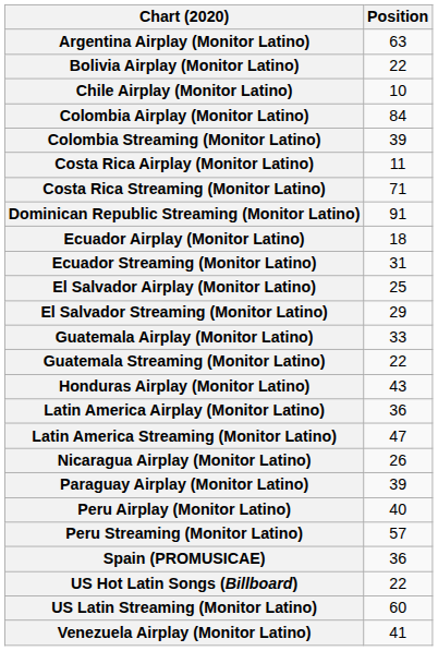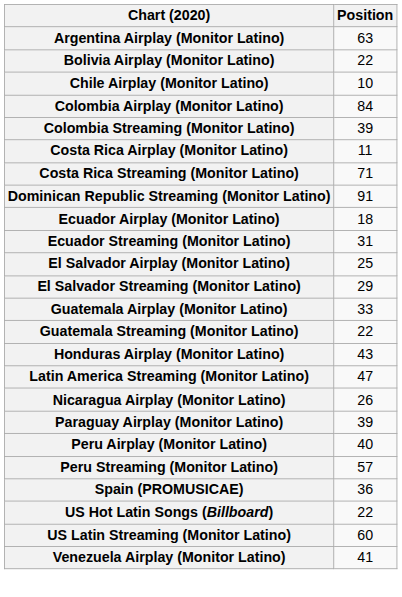- row: Latin America Airplay (Monitor Latino) | 36
